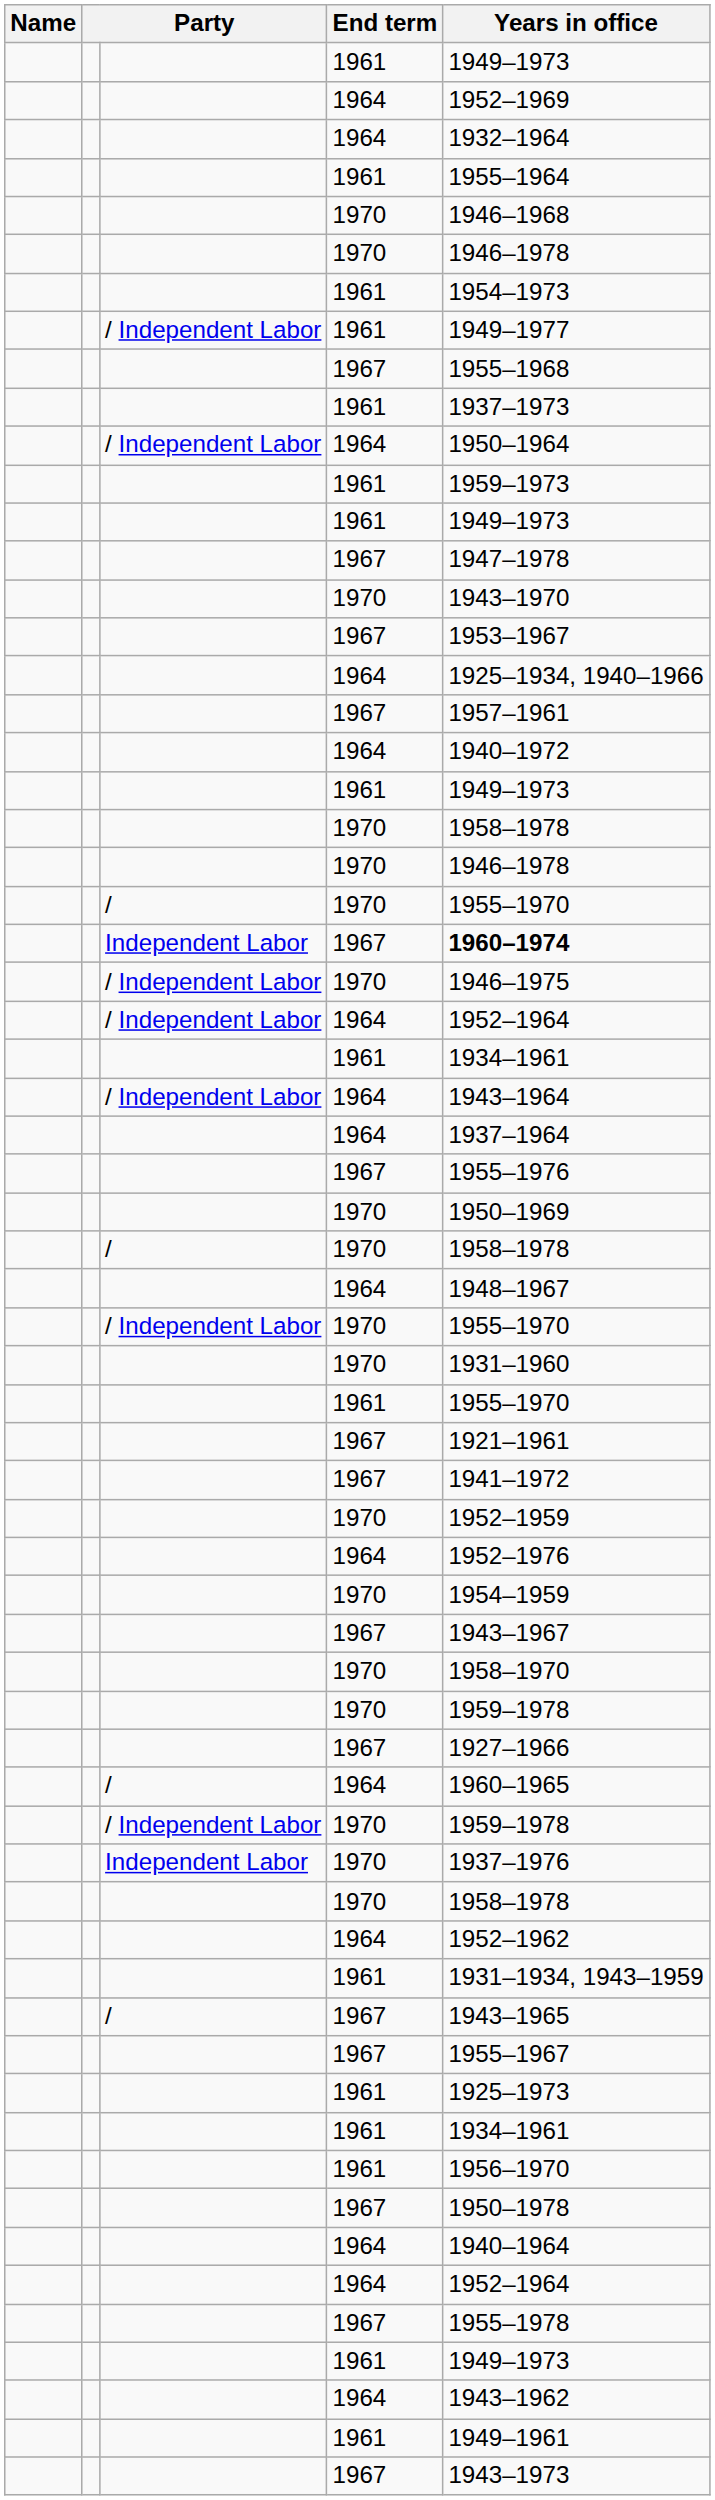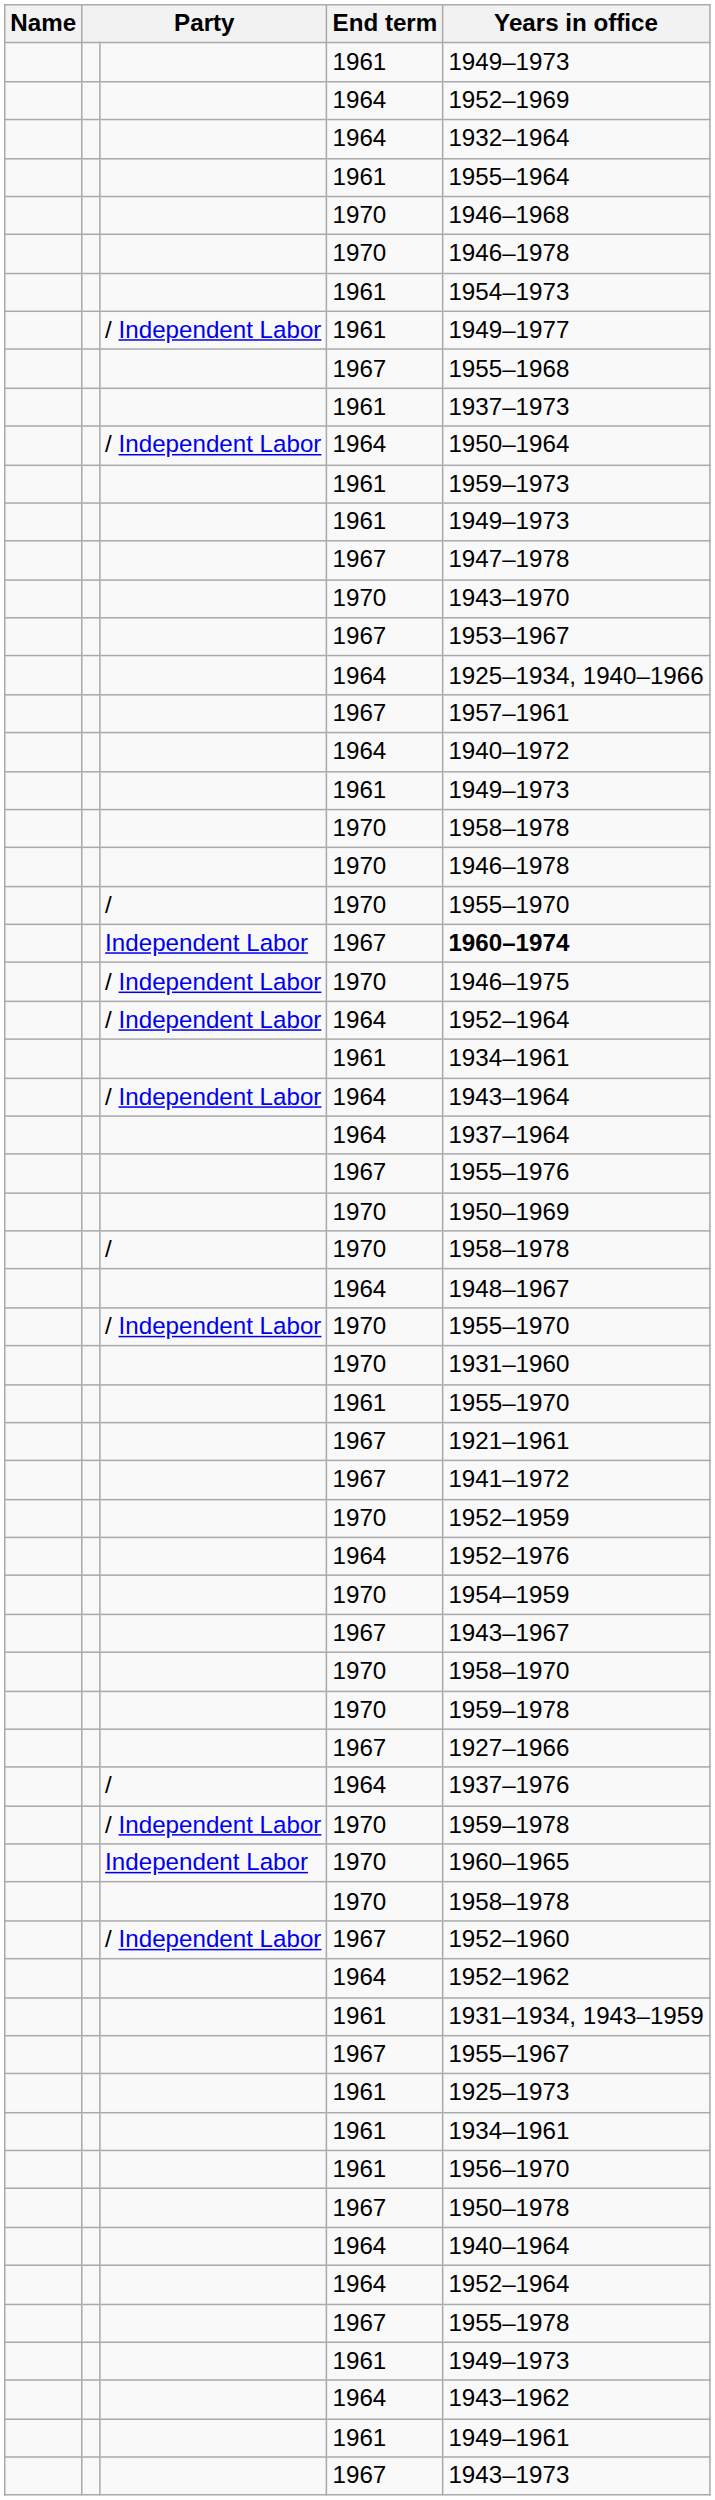/ / 1964 | Years in office: 1960–1965 -> 1937–1976
Independent Labor / 1970 | Years in office: 1937–1976 -> 1960–1965
+ row: / Independent Labor | 1967 | 1952–1960
- row: / | 1967 | 1943–1965
